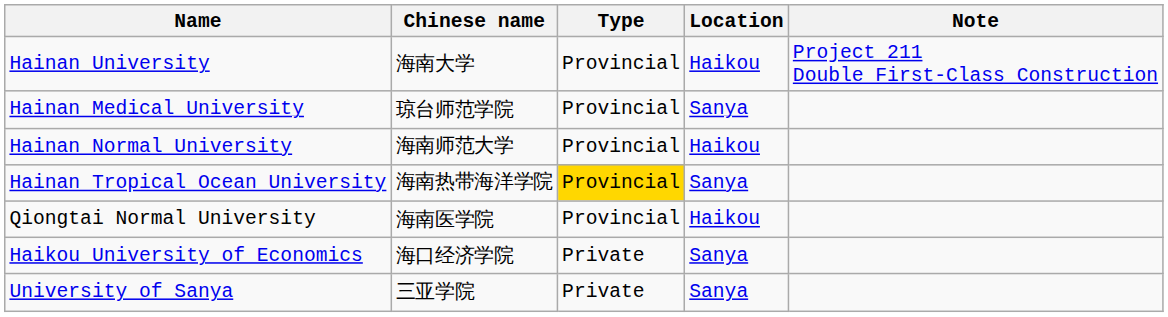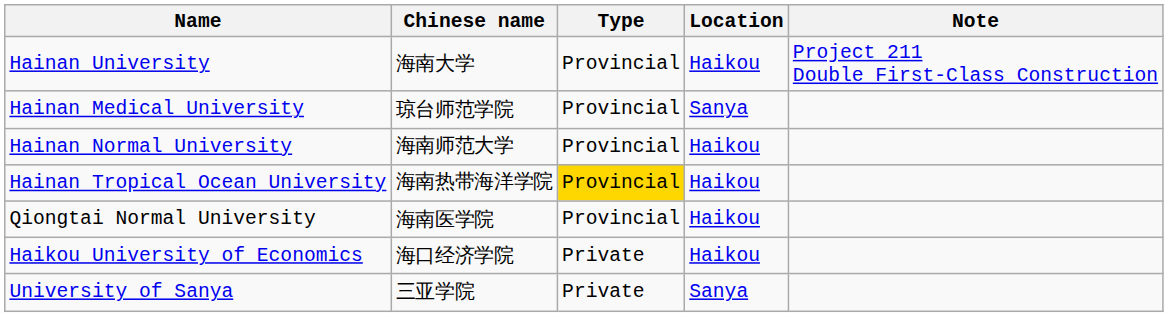Hainan Tropical Ocean University | Location: Sanya -> Haikou
Haikou University of Economics | Location: Sanya -> Haikou
